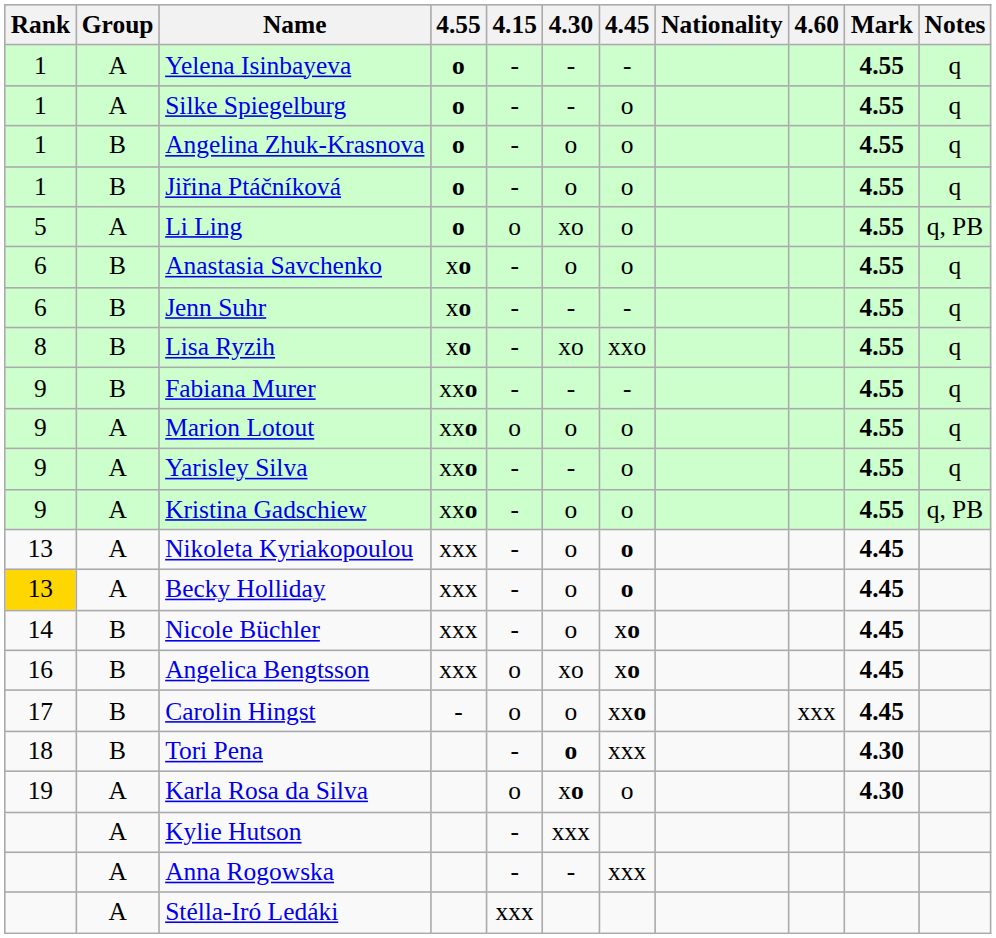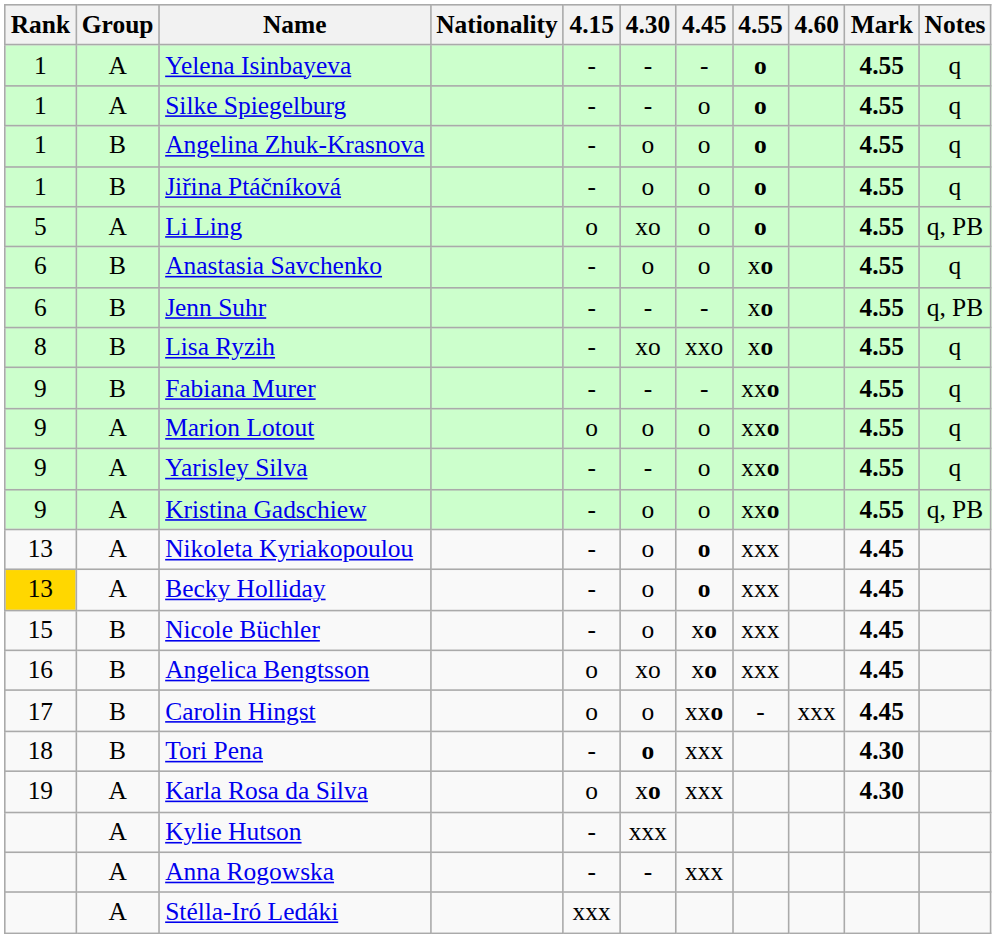columns swapped: Nationality <-> 4.55
Jenn Suhr | Notes: q -> q, PB
Nicole Büchler | Rank: 14 -> 15
Karla Rosa da Silva | 4.45: o -> xxx
